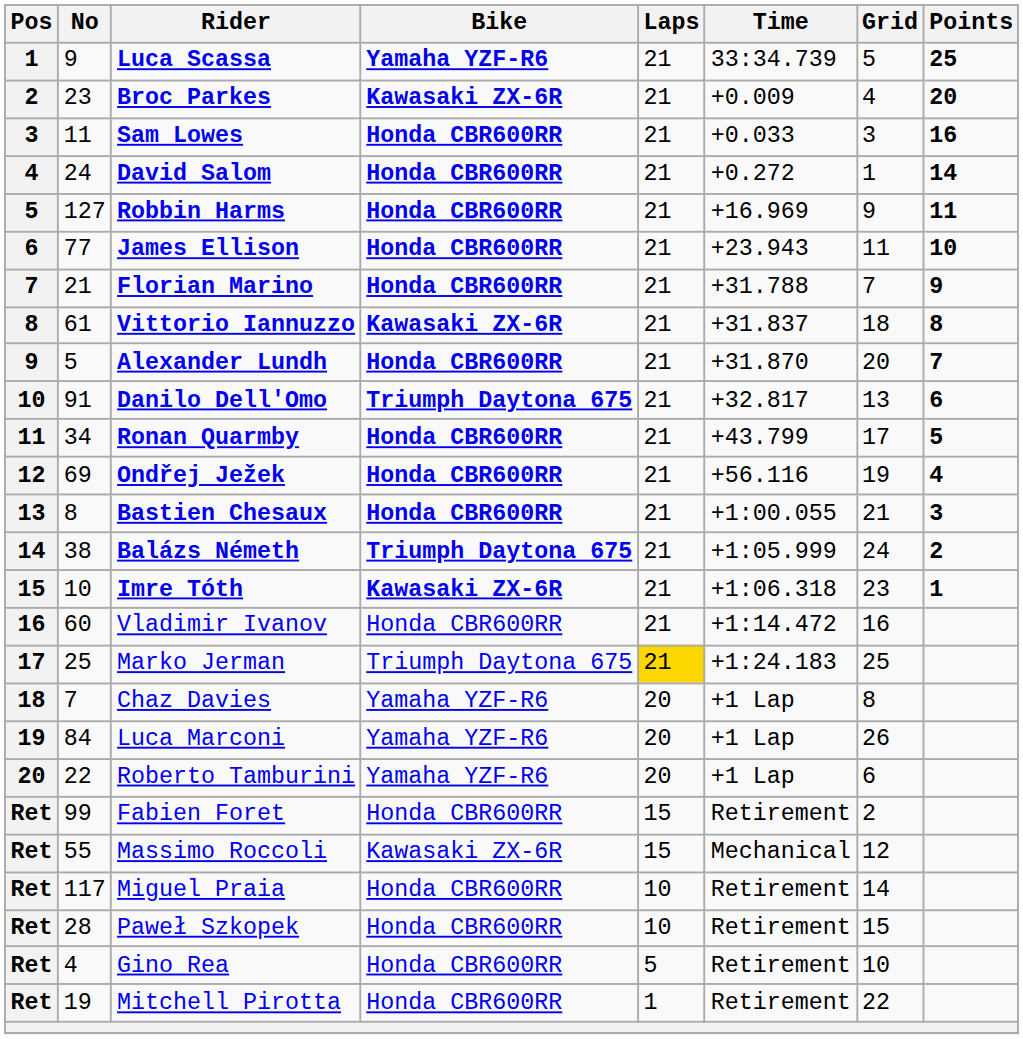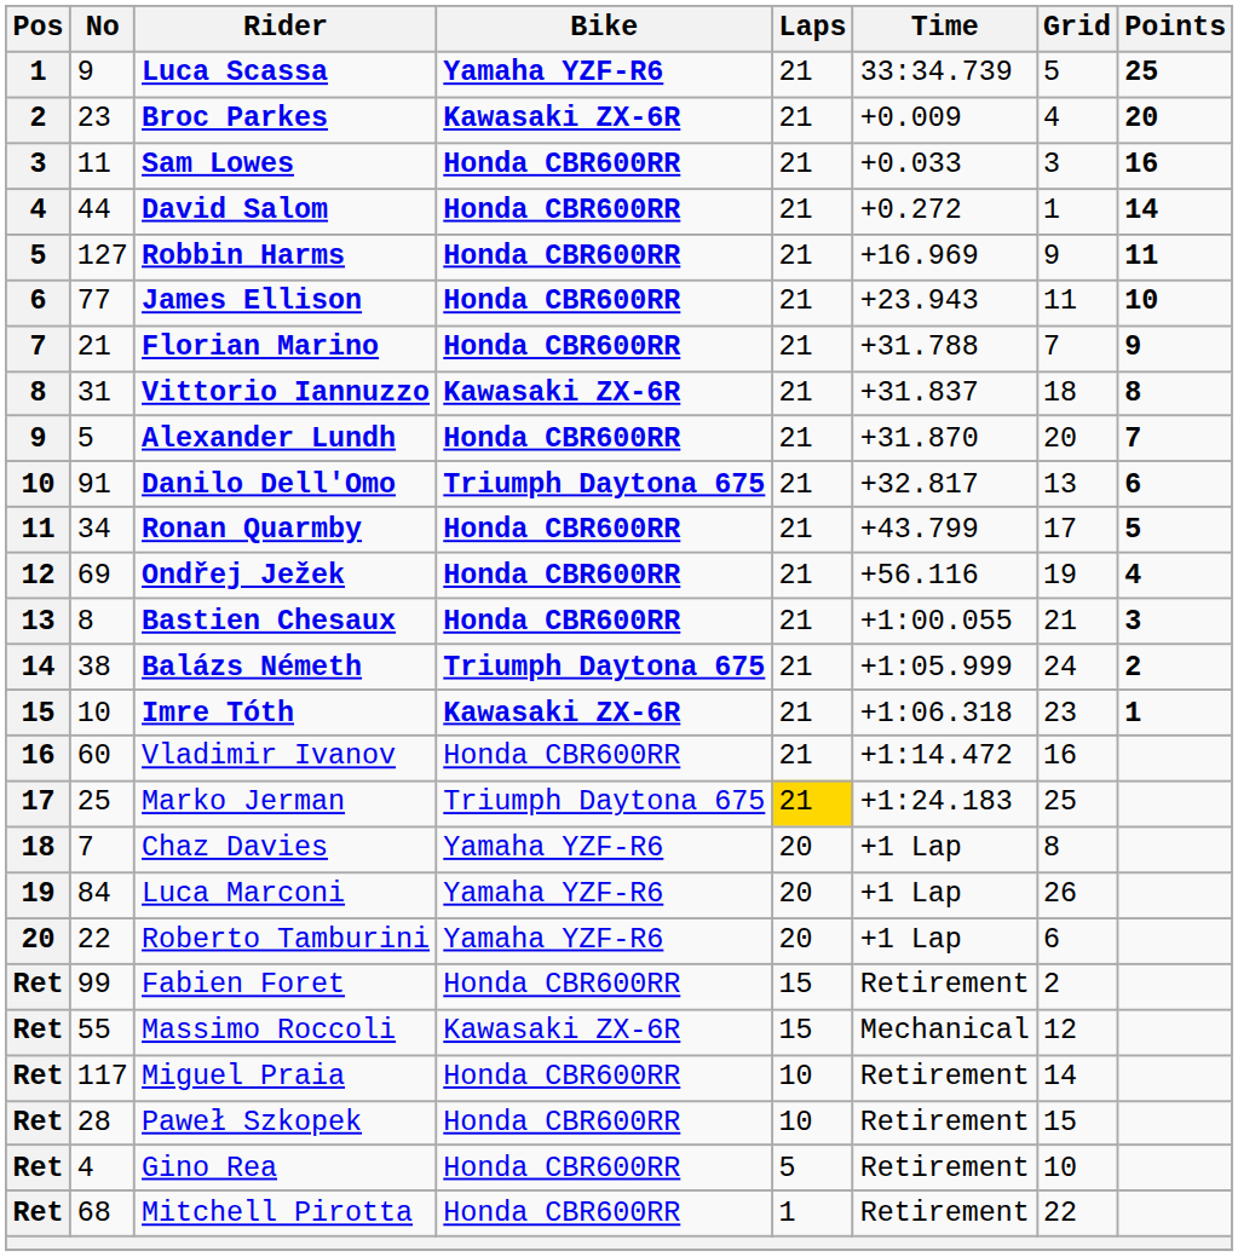David Salom | No: 24 -> 44
Vittorio Iannuzzo | No: 61 -> 31
Mitchell Pirotta | No: 19 -> 68
